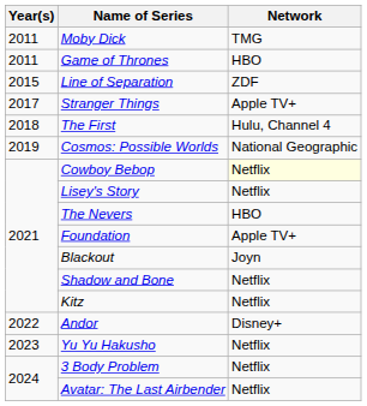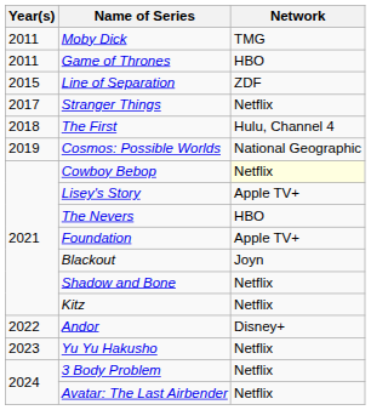Stranger Things | Network: Apple TV+ -> Netflix
Lisey's Story | Network: Netflix -> Apple TV+
